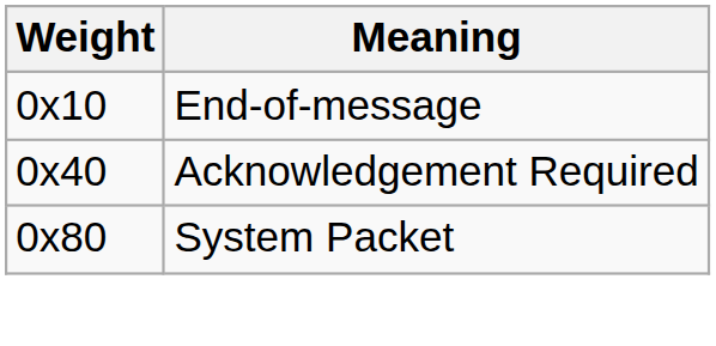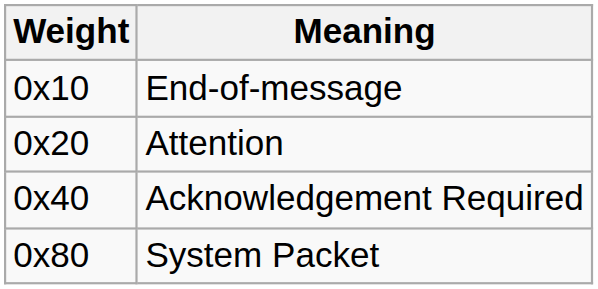+ row: 0x20 | Attention
